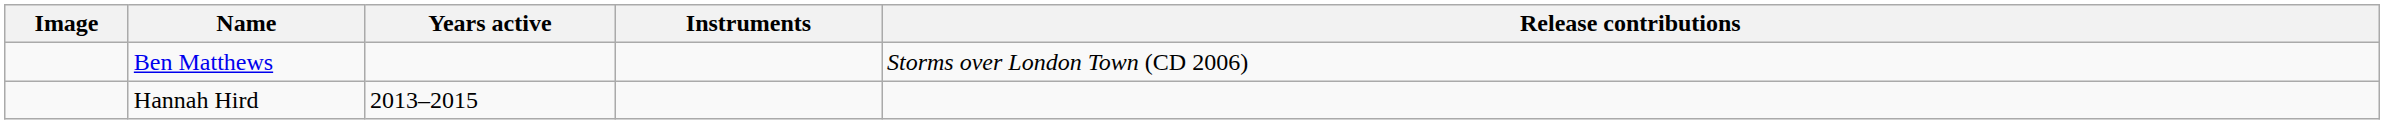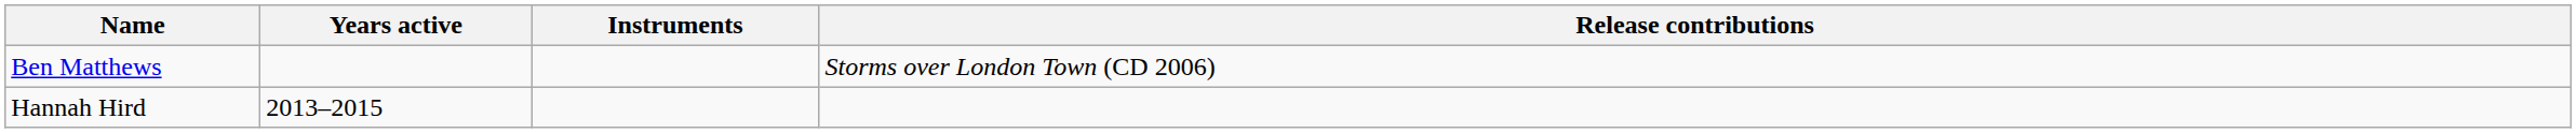- column: Image
